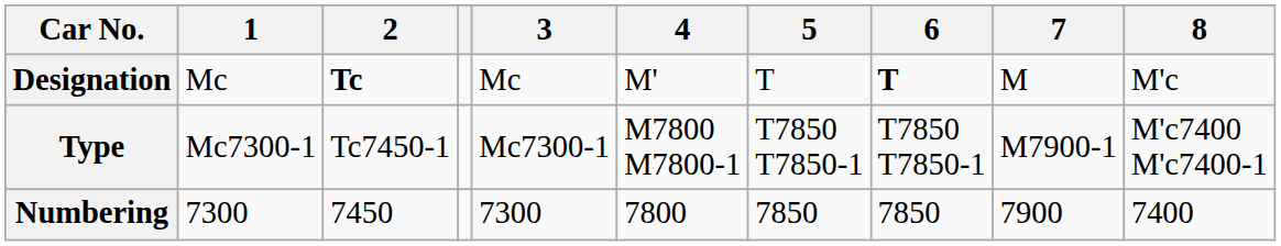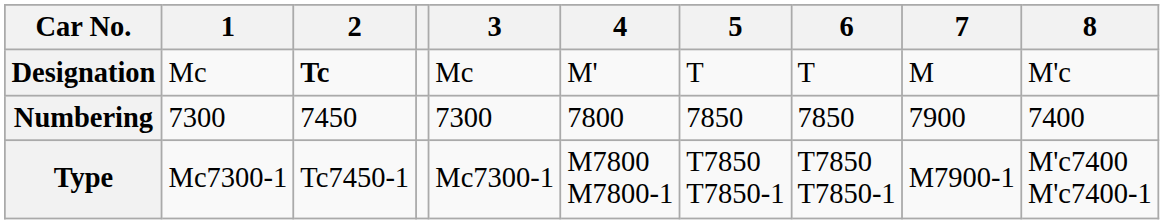Designation | 6: bold -> normal
rows swapped: Type <-> Numbering
